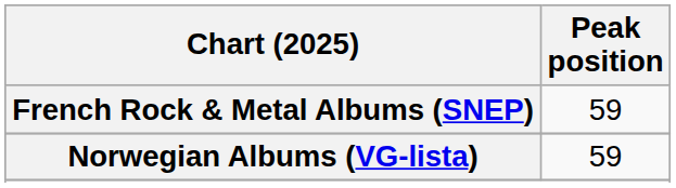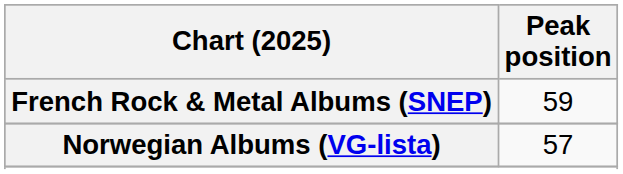Norwegian Albums (VG-lista) | Peak position: 59 -> 57
